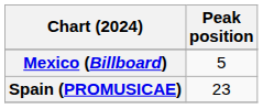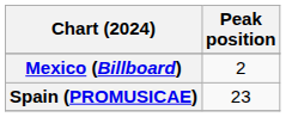Mexico (Billboard) | Peak position: 5 -> 2
